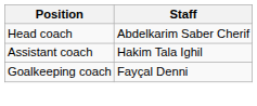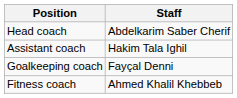+ row: Fitness coach | Ahmed Khalil Khebbeb
